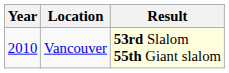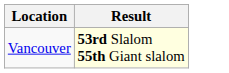- column: Year | 2010
